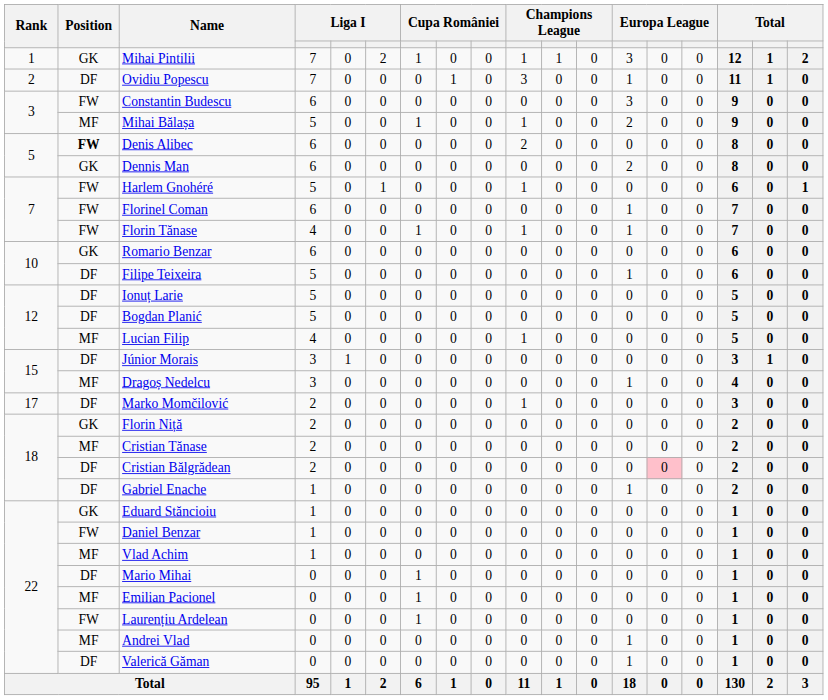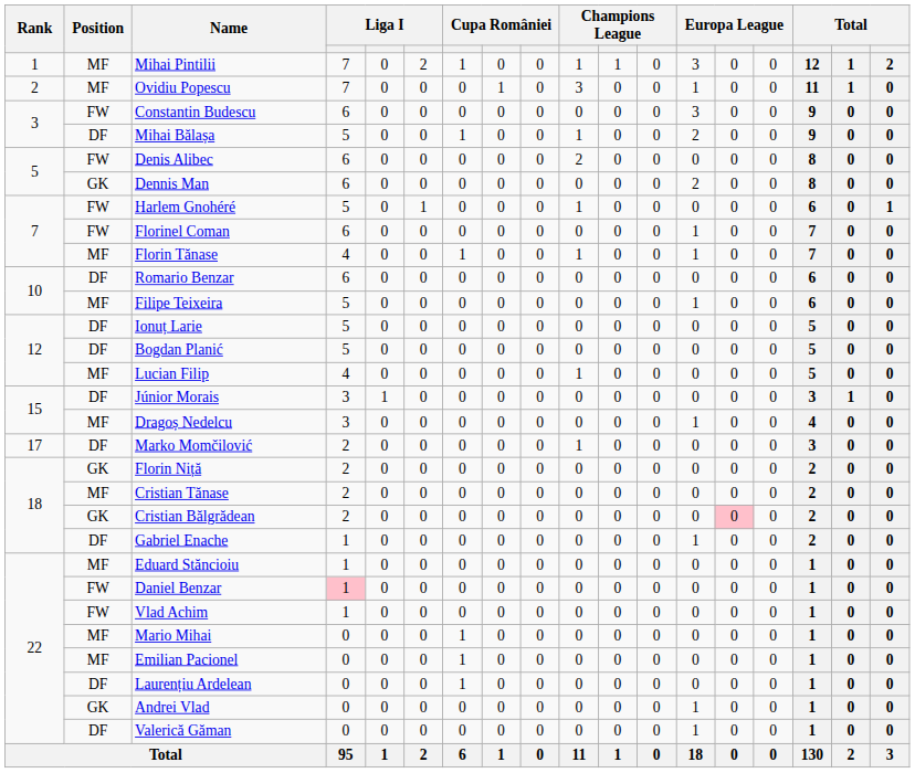Mihai Pintilii | Position: GK -> MF
Ovidiu Popescu | Position: DF -> MF
Mihai Bălașa | Position: MF -> DF
Denis Alibec | Position: bold -> normal
Florin Tănase | Position: FW -> MF
Romario Benzar | Position: GK -> DF
Filipe Teixeira | Position: DF -> MF
Cristian Bălgrădean | Position: DF -> GK
Eduard Stăncioiu | Position: GK -> MF
Daniel Benzar | column 4: no background -> pink background
Vlad Achim | Position: MF -> FW
Mario Mihai | Position: DF -> MF
Laurențiu Ardelean | Position: FW -> DF
Andrei Vlad | Position: MF -> GK
